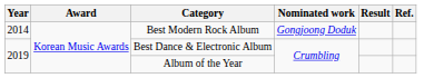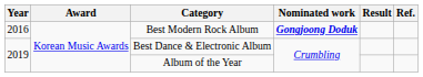Best Modern Rock Album | Year: 2014 -> 2016
Best Modern Rock Album | Nominated work: normal -> bold
